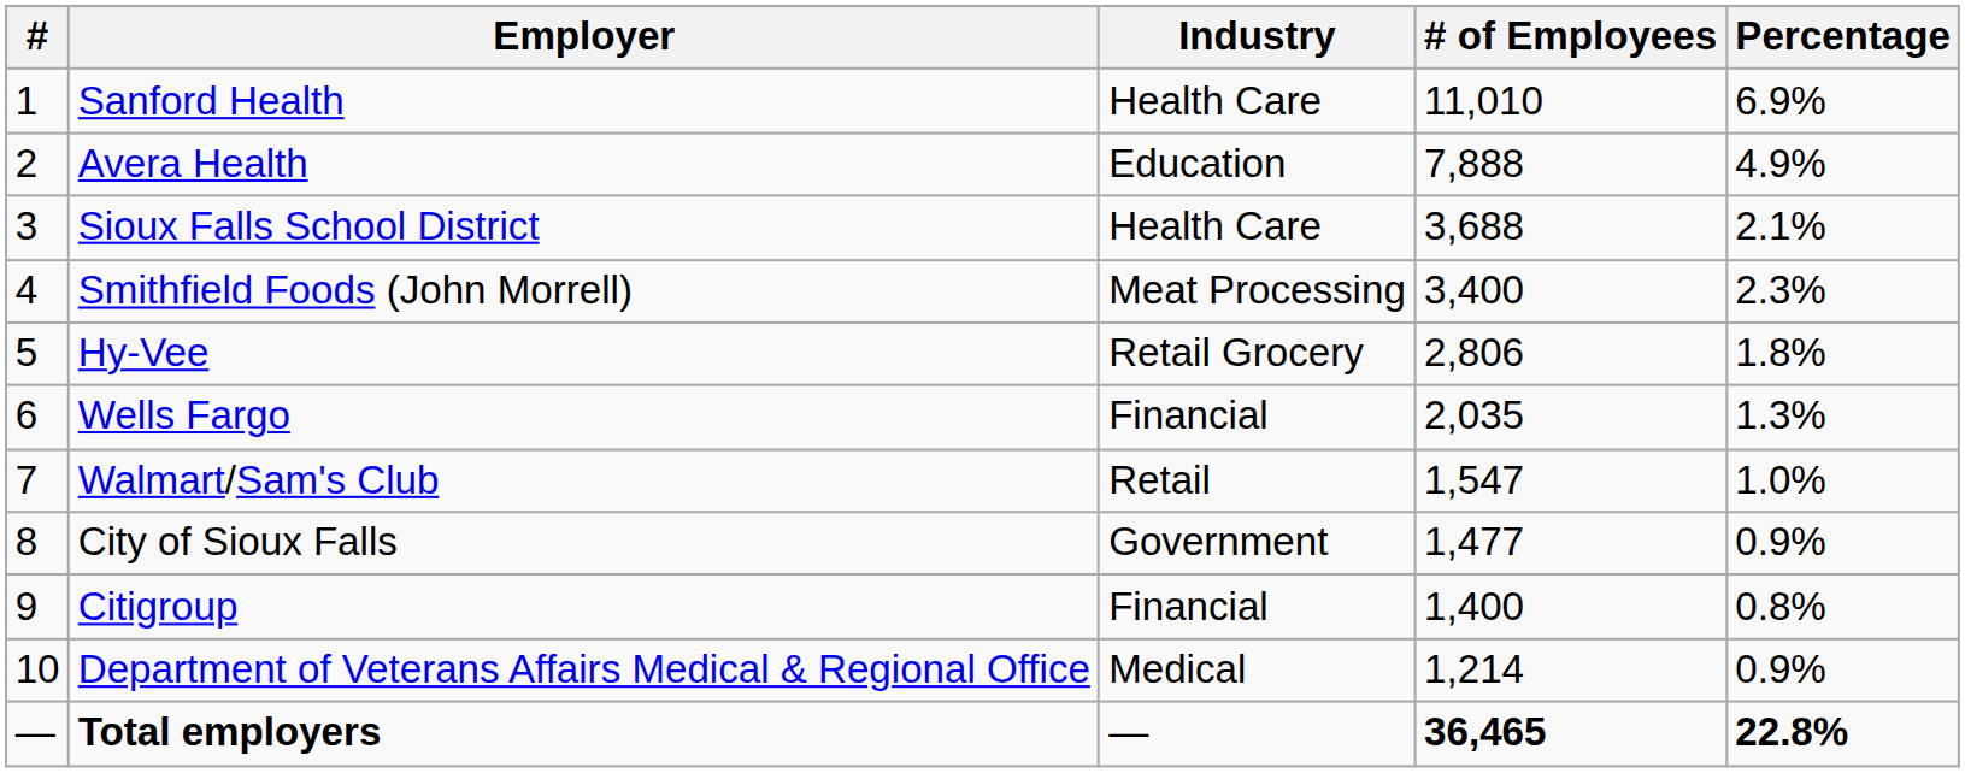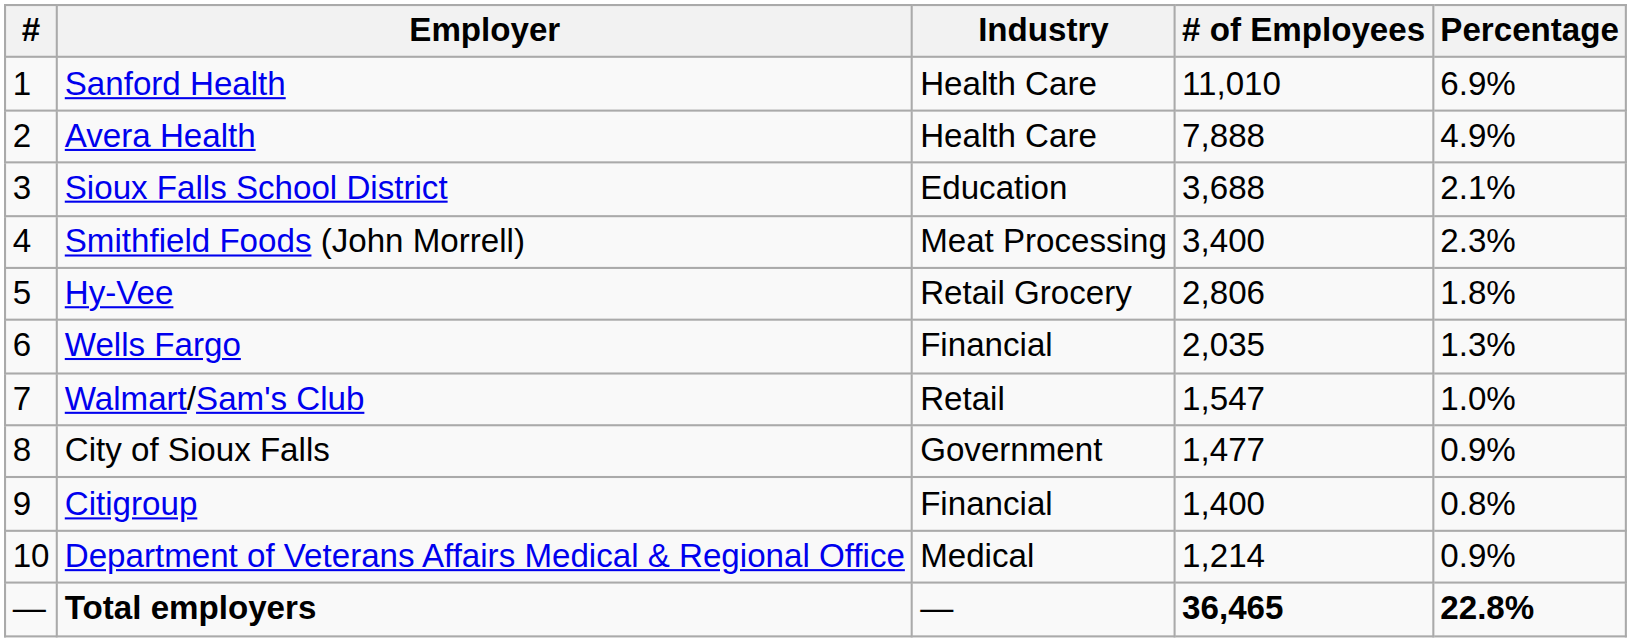Avera Health | Industry: Education -> Health Care
Sioux Falls School District | Industry: Health Care -> Education
